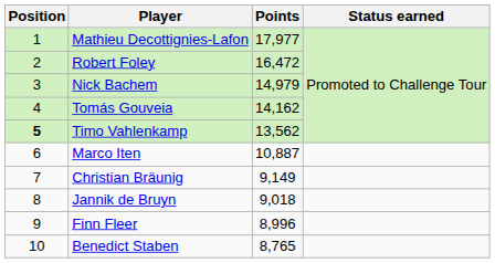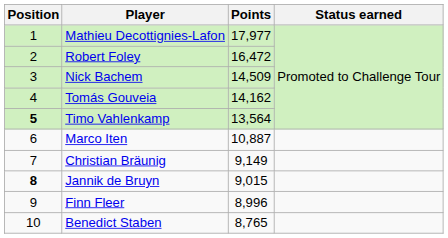Nick Bachem | Points: 14,979 -> 14,509
Timo Vahlenkamp | Points: 13,562 -> 13,564
Jannik de Bruyn | Position: normal -> bold
Jannik de Bruyn | Points: 9,018 -> 9,015
